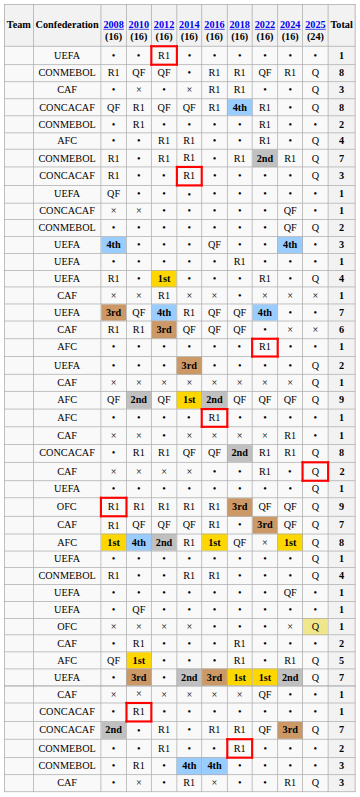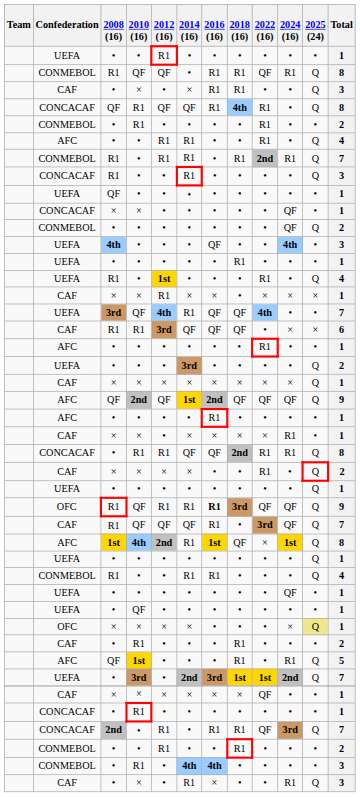OFC / R1 | 2010 (16): R1 -> QF
OFC / R1 | 2016 (16): normal -> bold
